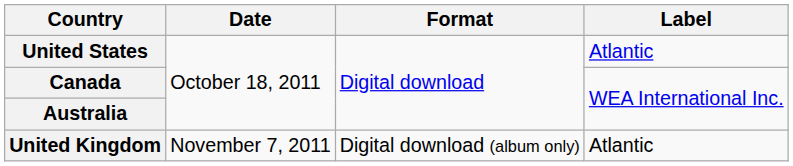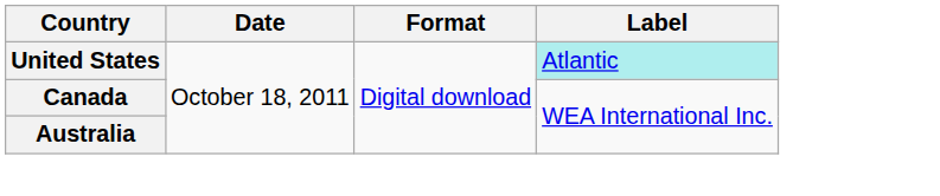United States | Label: no background -> paleturquoise background
- row: United Kingdom | November 7, 2011 | Digital download (album only) | Atlantic
